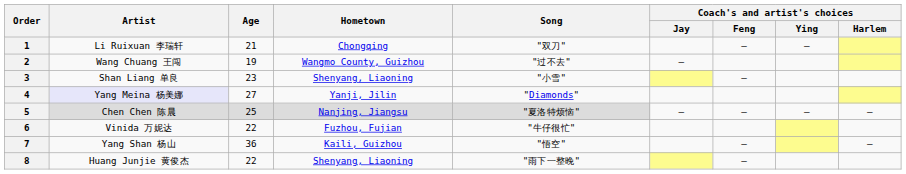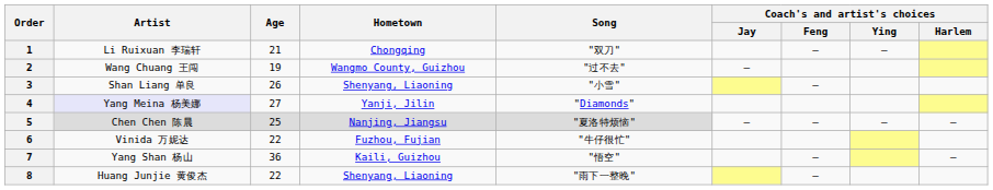3 | Age: 23 -> 26
